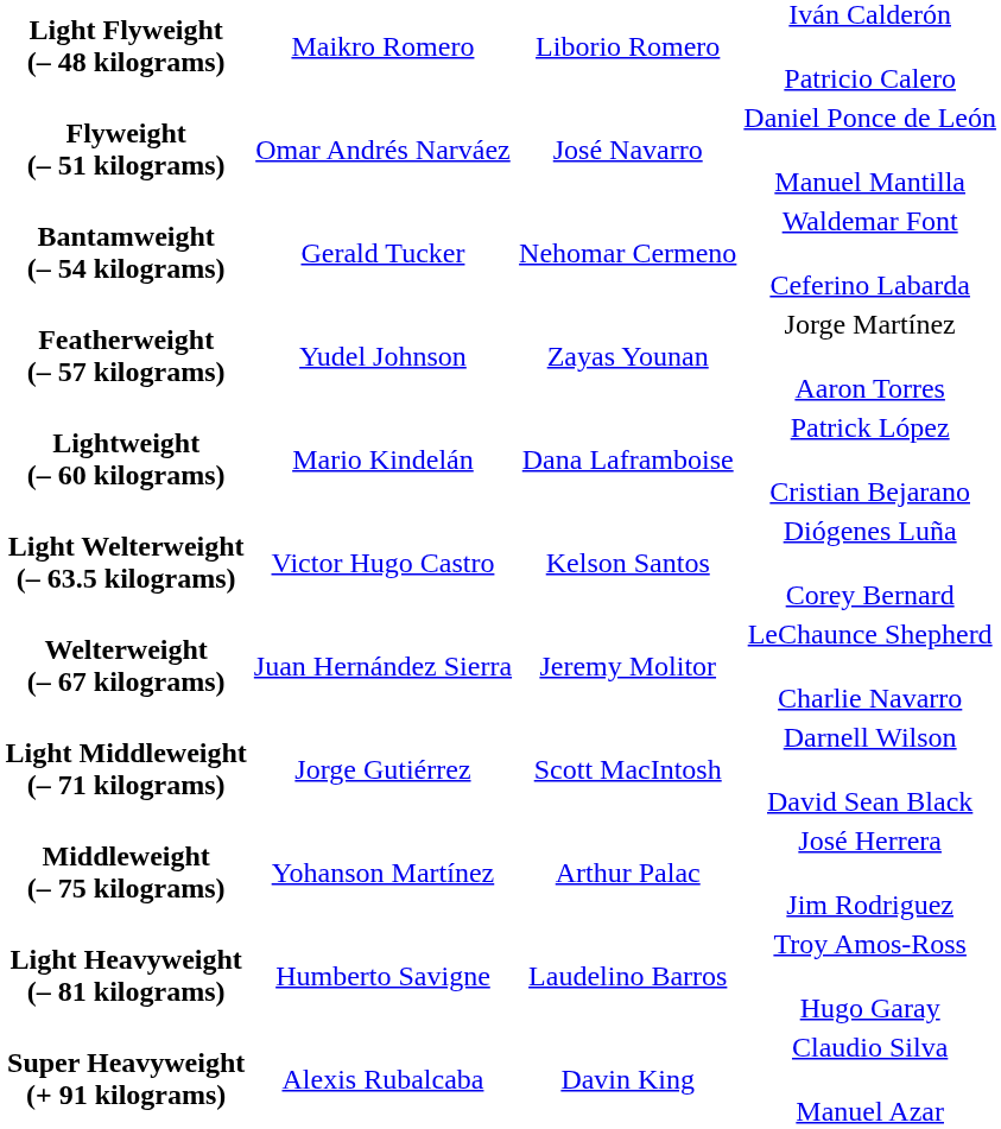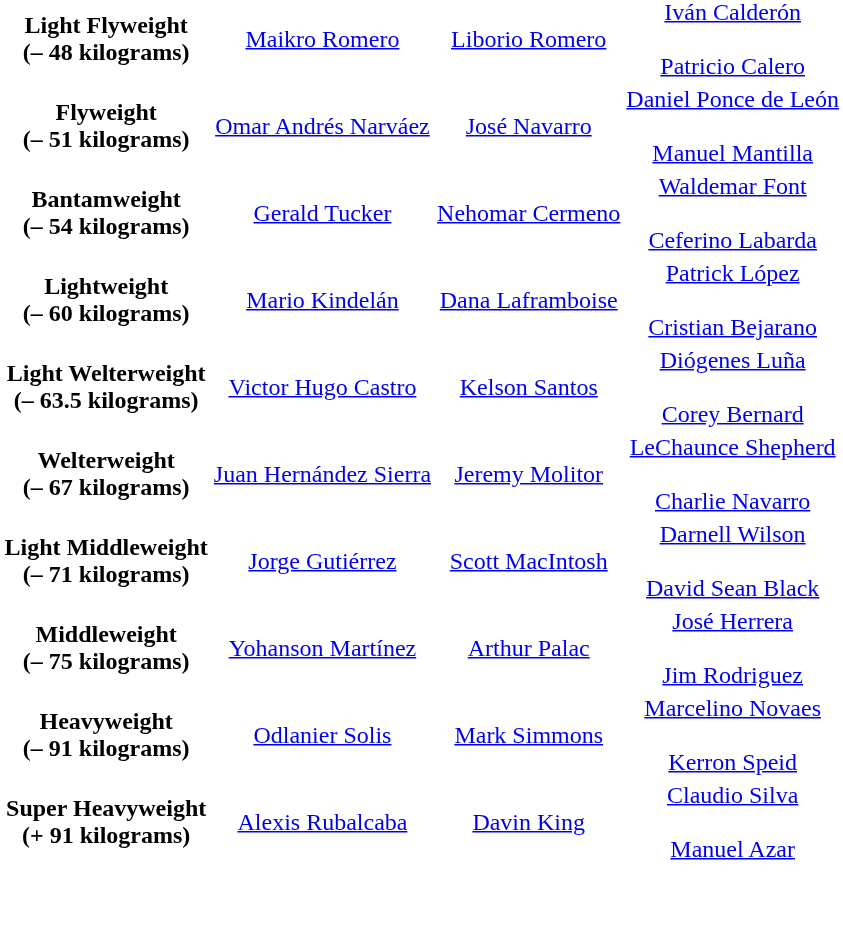- row: Featherweight (– 57 kilograms) | Yudel Johnson | Zayas Younan | Jorge Martínez Aaron Torres
- row: Light Heavyweight (– 81 kilograms) | Humberto Savigne | Laudelino Barros | Troy Amos-Ross Hugo Garay
+ row: Heavyweight (– 91 kilograms) | Odlanier Solis | Mark Simmons | Marcelino Novaes Kerron Speid
